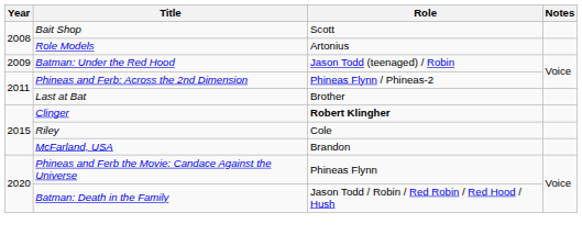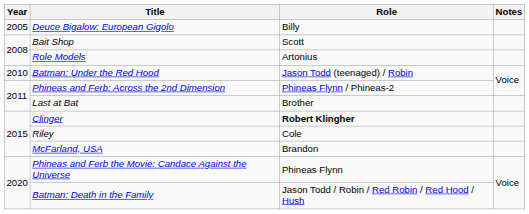+ row: 2005 | Deuce Bigalow: European Gigolo | Billy
Batman: Under the Red Hood | Year: 2009 -> 2010
